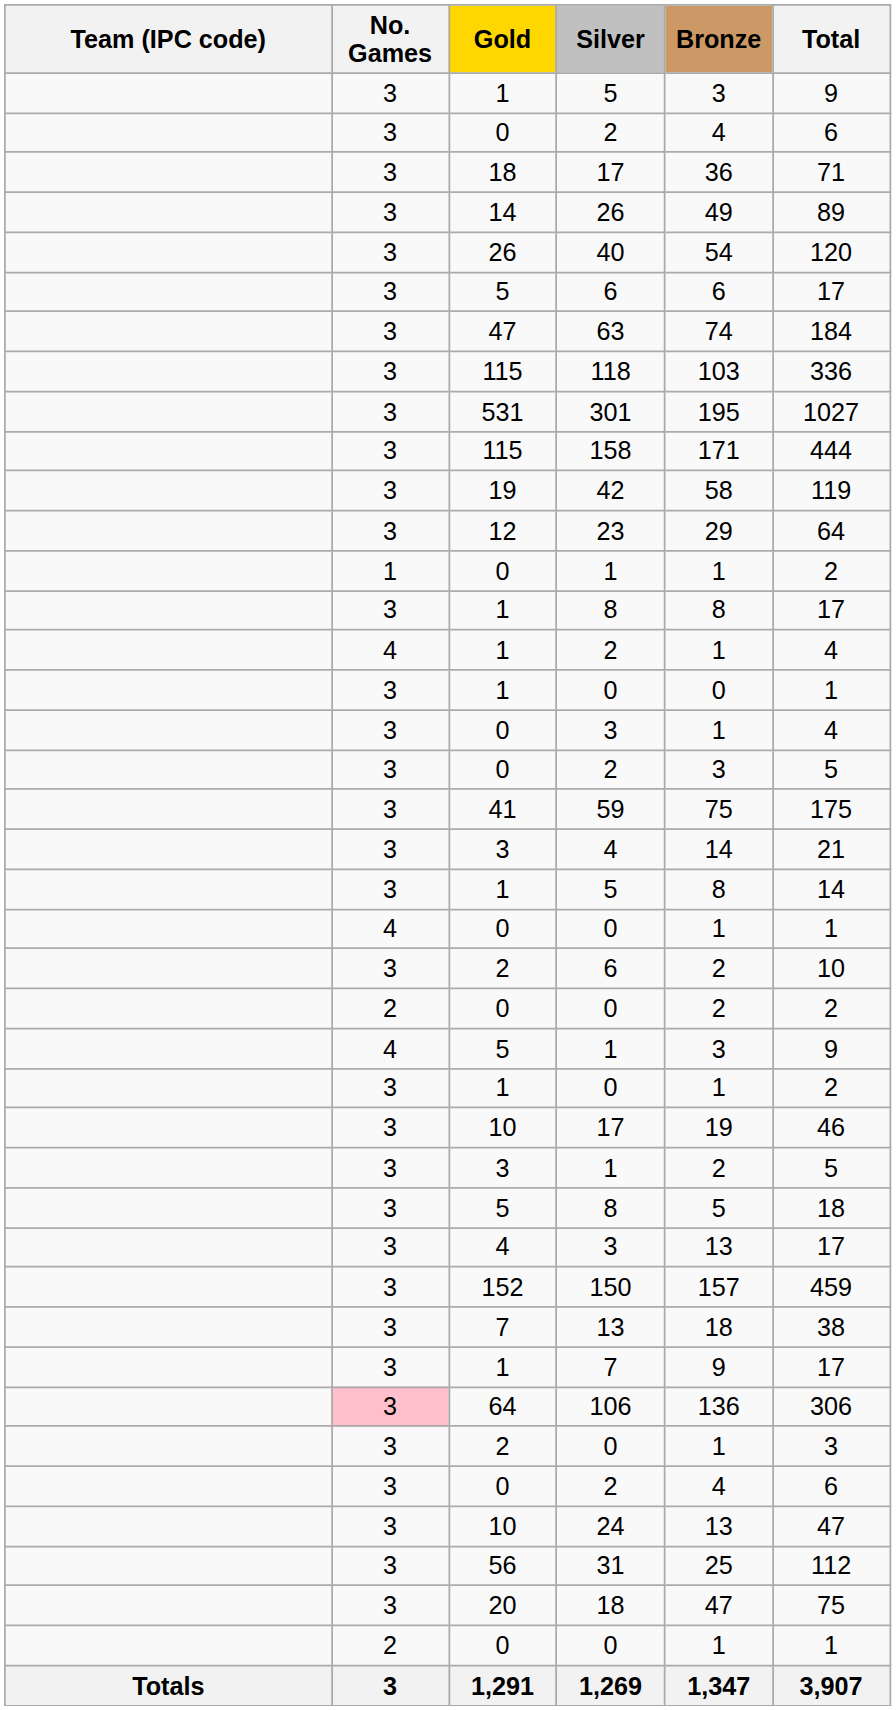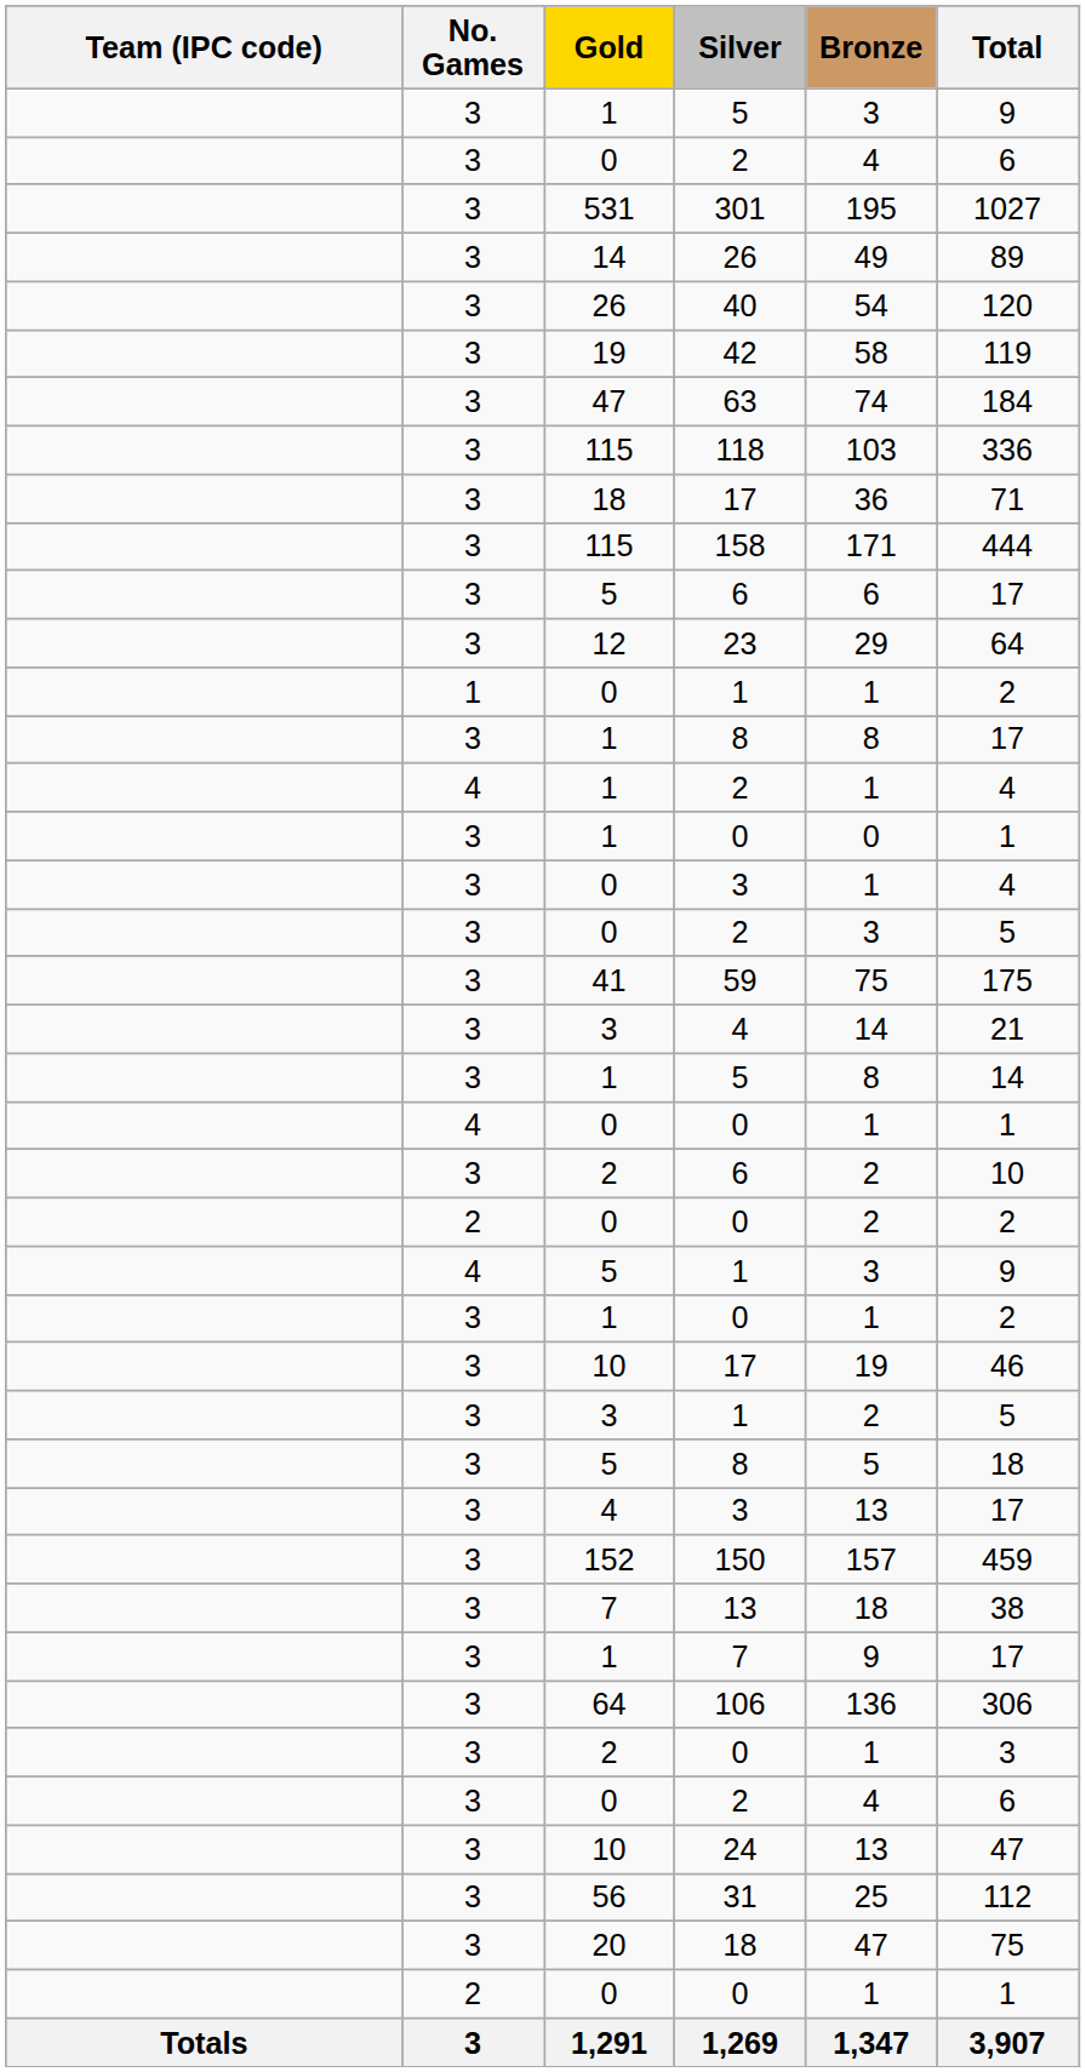rows swapped: 301 <-> 18 / 17
rows swapped: 42 <-> 5 / 6
106 | No. Games: pink background -> no background
